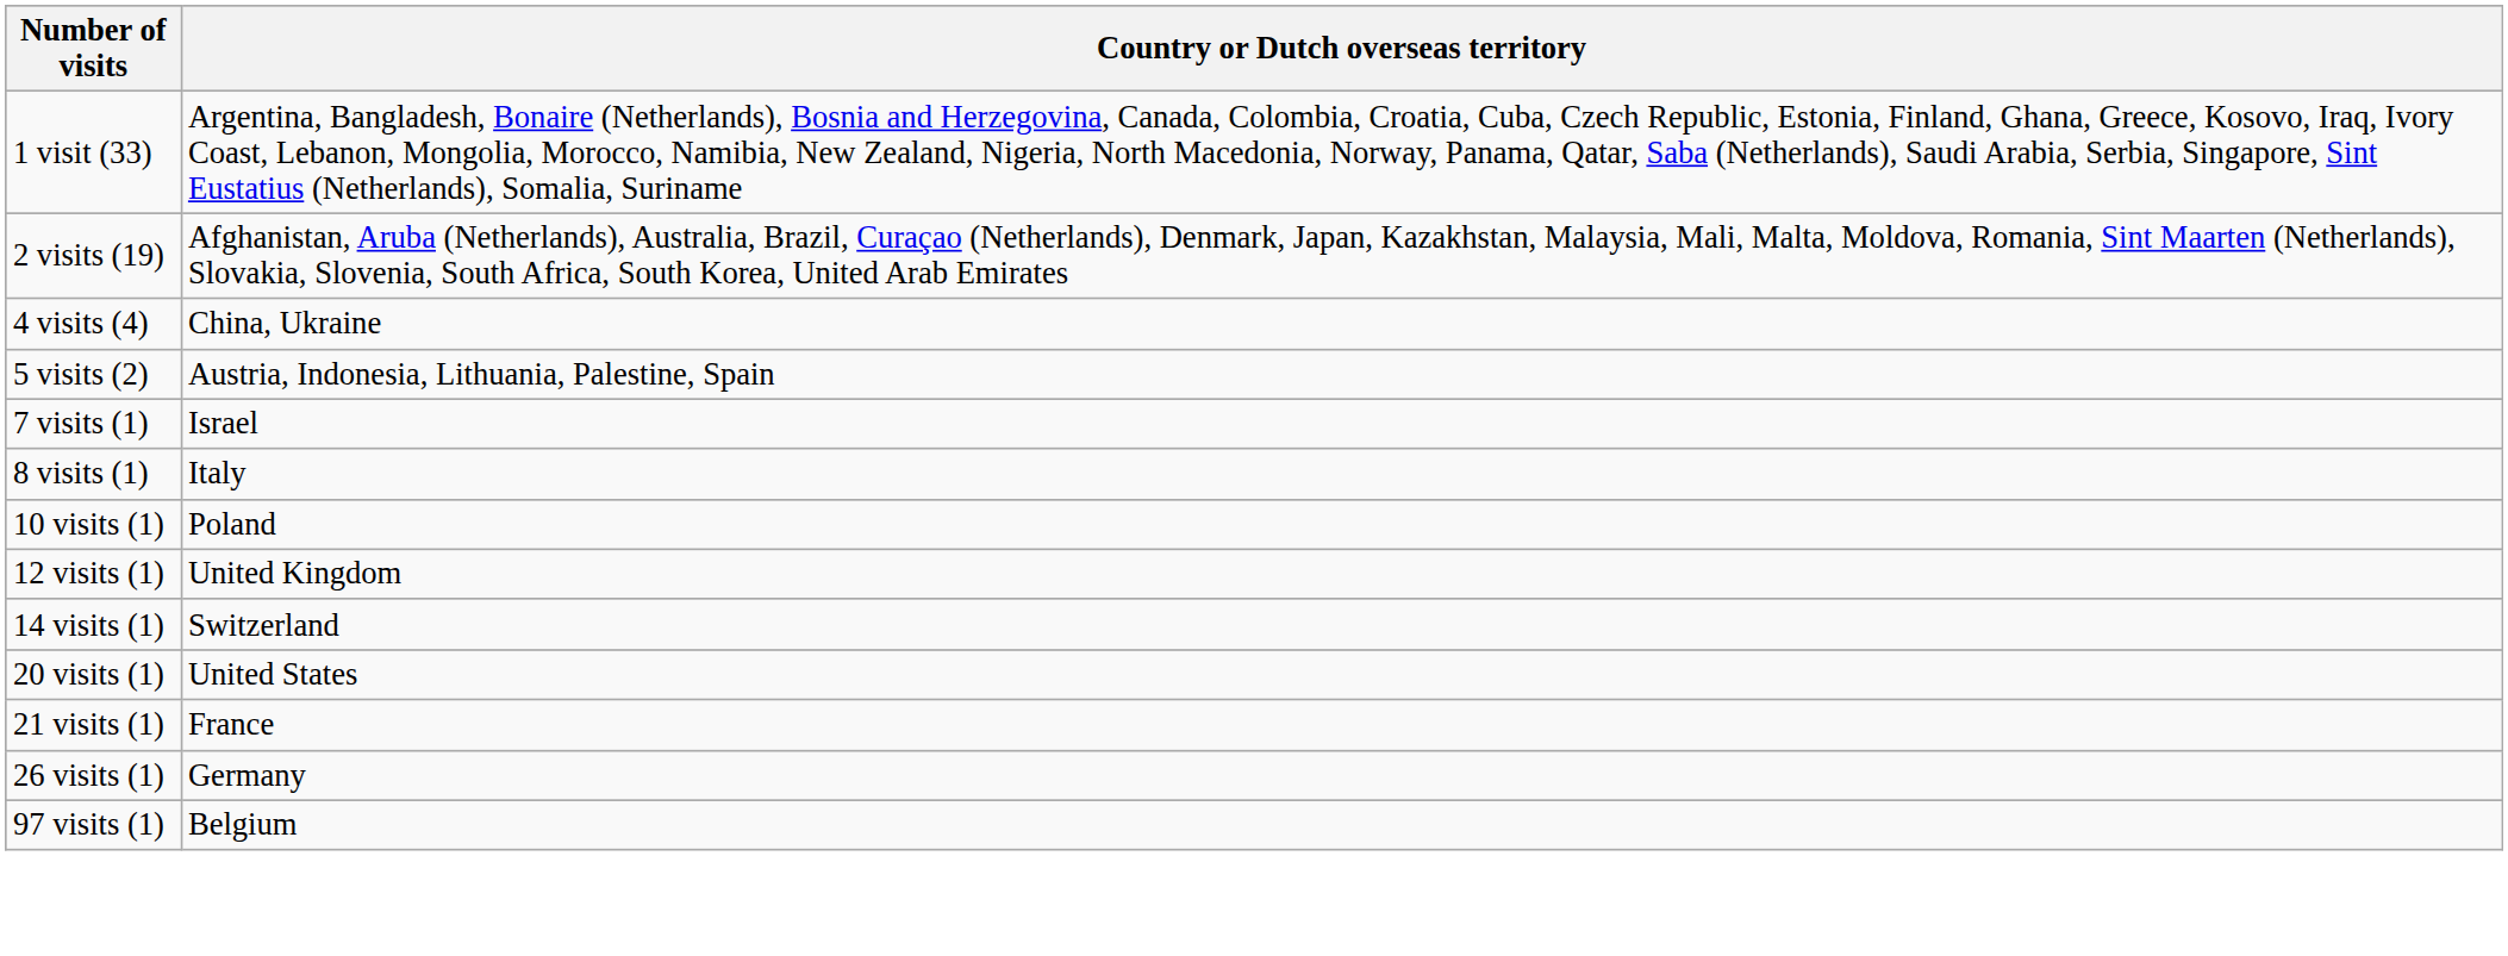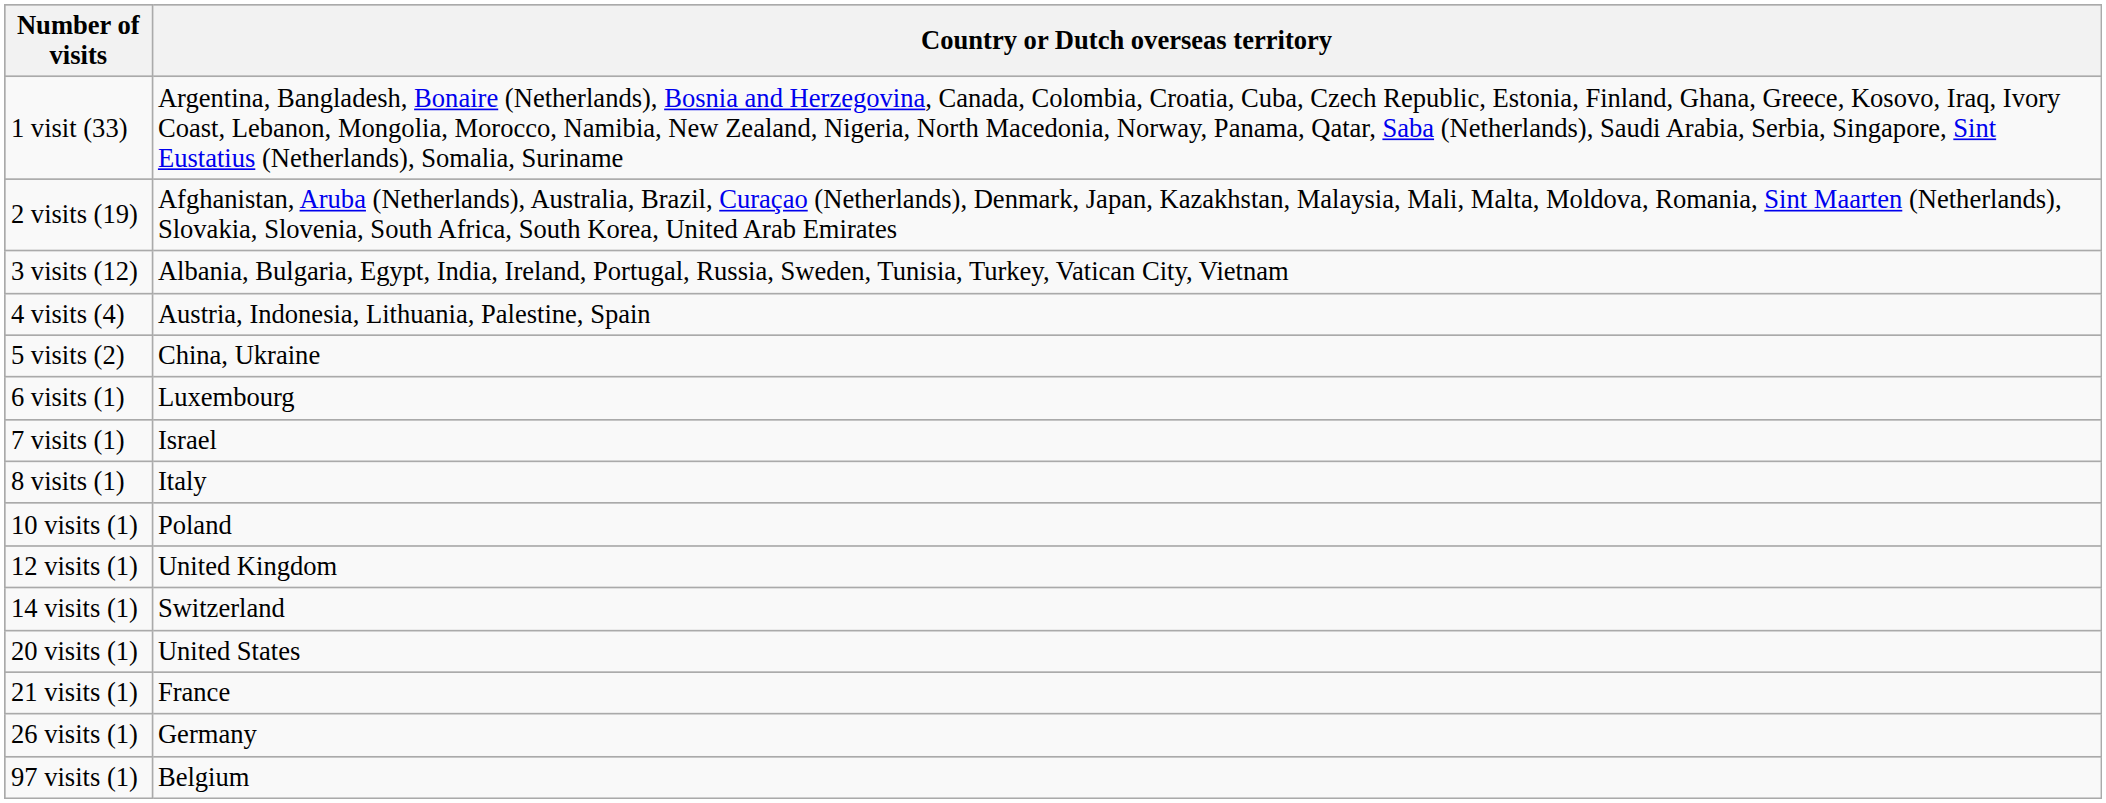+ row: 3 visits (12) | Albania, Bulgaria, Egypt, India, Ireland, Portugal, Russia, Sweden, Tunisia, Turkey, Vatican City, Vietnam
4 visits (4) | Country or Dutch overseas territory: China, Ukraine -> Austria, Indonesia, Lithuania, Palestine, Spain
5 visits (2) | Country or Dutch overseas territory: Austria, Indonesia, Lithuania, Palestine, Spain -> China, Ukraine
+ row: 6 visits (1) | Luxembourg
